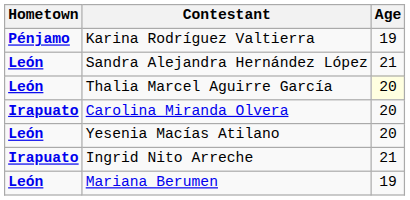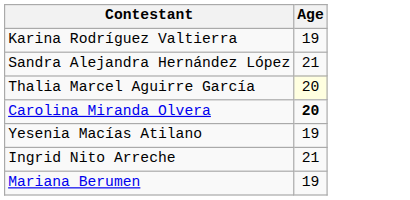- column: Hometown | Pénjamo | León | León | Irapuato | León | Irapuato | León
Carolina Miranda Olvera | Age: normal -> bold
Yesenia Macías Atilano | Age: 20 -> 19
